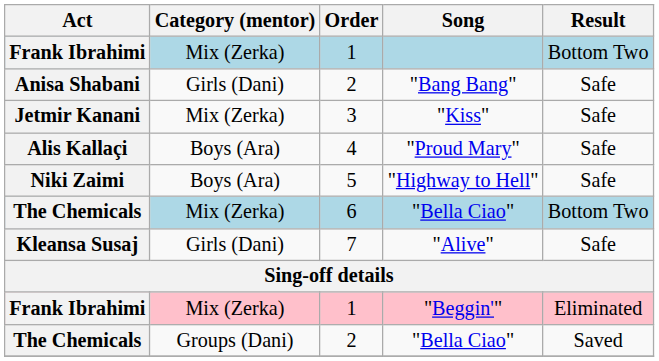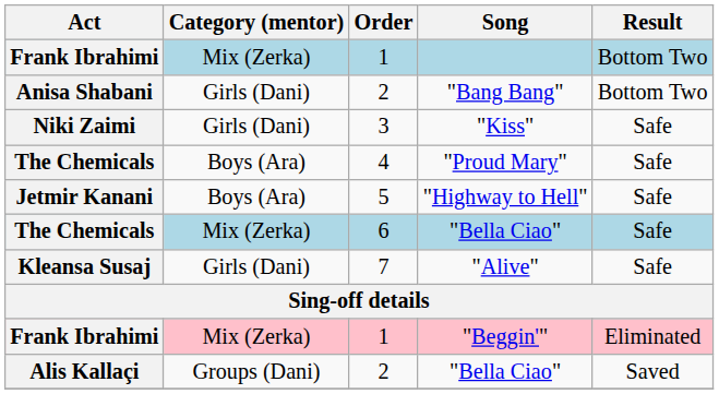"Bang Bang" | Result: Safe -> Bottom Two
"Kiss" | Act: Jetmir Kanani -> Niki Zaimi
"Kiss" | Category (mentor): Mix (Zerka) -> Girls (Dani)
"Proud Mary" | Act: Alis Kallaçi -> The Chemicals
"Highway to Hell" | Act: Niki Zaimi -> Jetmir Kanani
6 / "Bella Ciao" | Result: Bottom Two -> Safe
2 / "Bella Ciao" | Act: The Chemicals -> Alis Kallaçi
